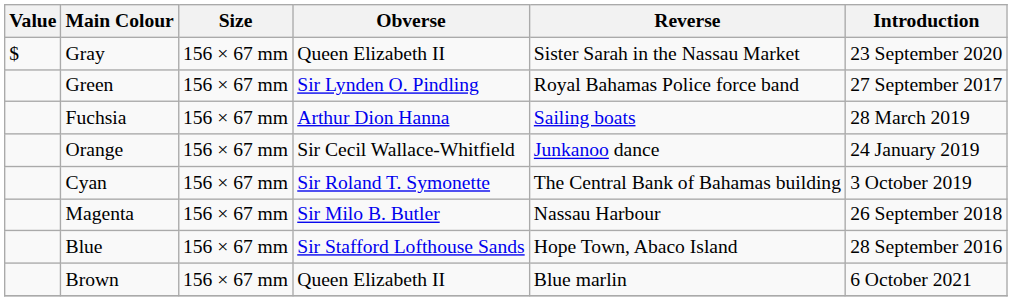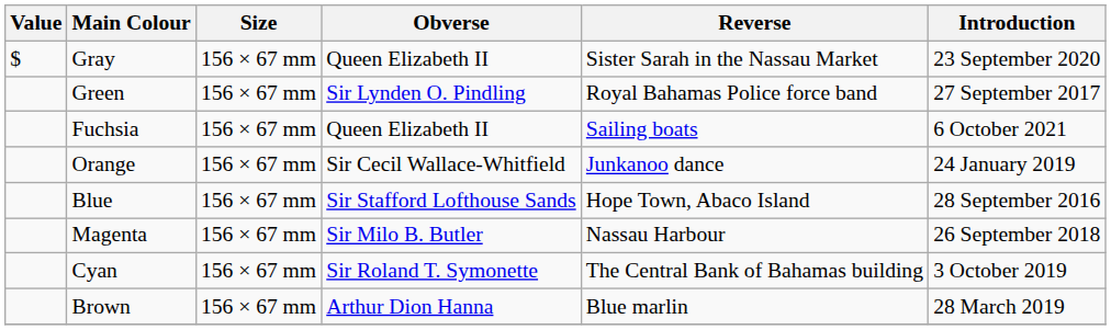Fuchsia | Obverse: Arthur Dion Hanna -> Queen Elizabeth II
Fuchsia | Introduction: 28 March 2019 -> 6 October 2021
rows swapped: Blue <-> Cyan
Brown | Obverse: Queen Elizabeth II -> Arthur Dion Hanna
Brown | Introduction: 6 October 2021 -> 28 March 2019
